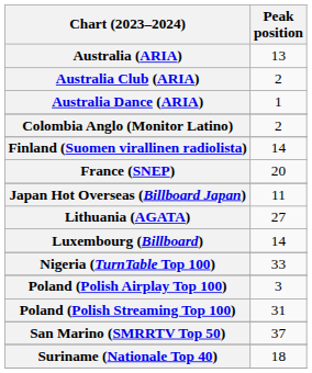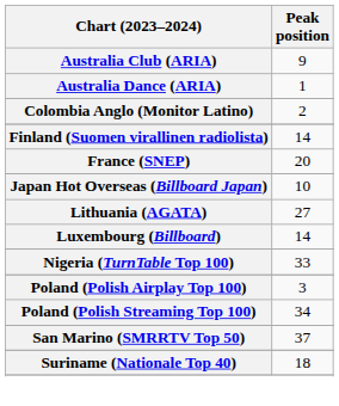- row: Australia (ARIA) | 13
Australia Club (ARIA) | Peak position: 2 -> 9
Japan Hot Overseas (Billboard Japan) | Peak position: 11 -> 10
Poland (Polish Streaming Top 100) | Peak position: 31 -> 34
